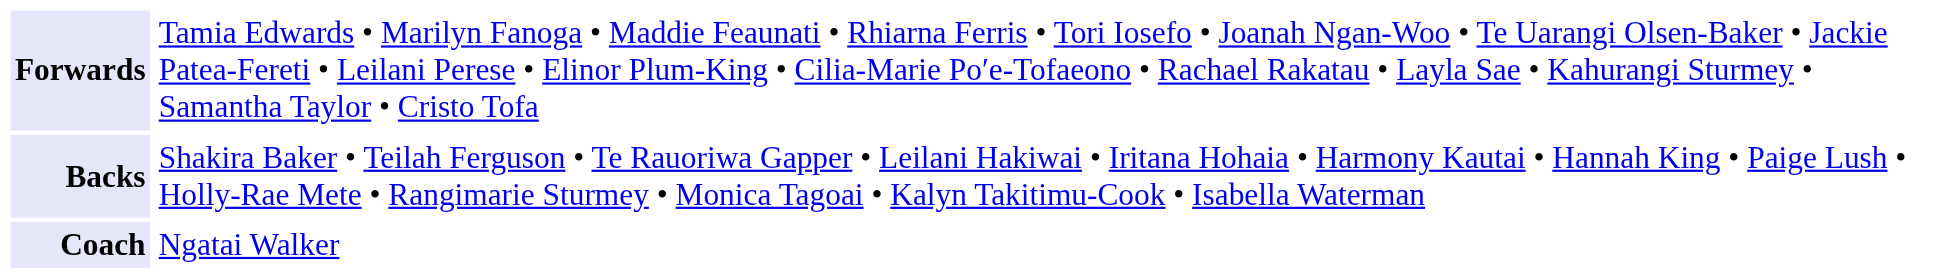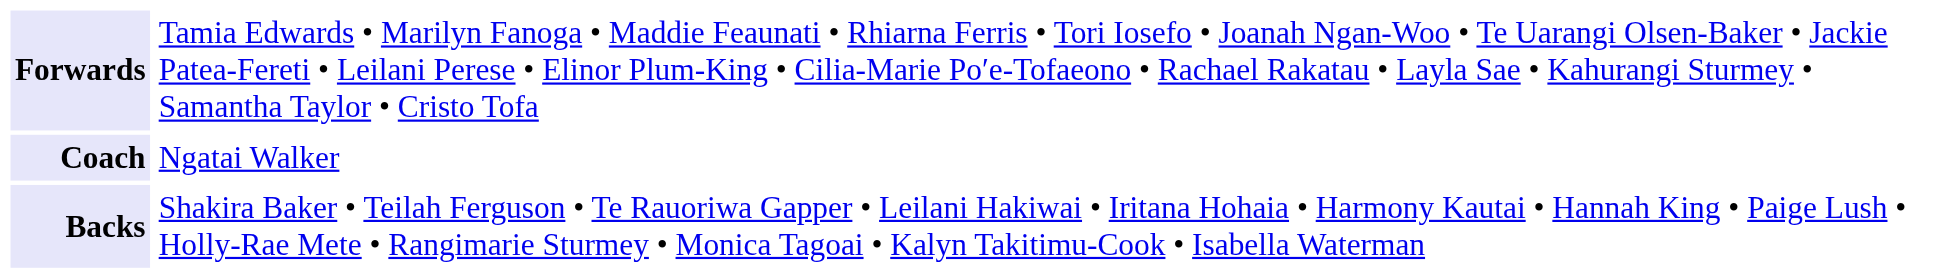rows swapped: Backs <-> Coach
